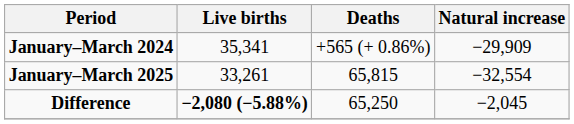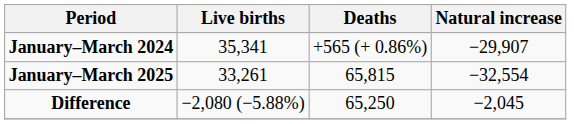January–March 2024 | Natural increase: −29,909 -> −29,907
Difference | Live births: bold -> normal
